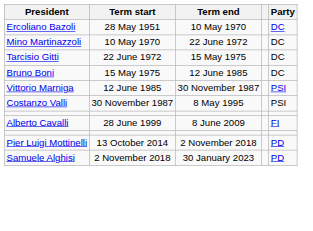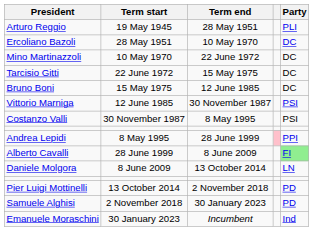+ row: Arturo Reggio | 19 May 1945 | 28 May 1951 | PLI
+ row: Andrea Lepidi | 8 May 1995 | 28 June 1999 | PPI
Alberto Cavalli | Party: no background -> lightgreen background
+ row: Daniele Molgora | 8 June 2009 | 13 October 2014 | LN
+ row: Emanuele Moraschini | 30 January 2023 | Incumbent | Ind
